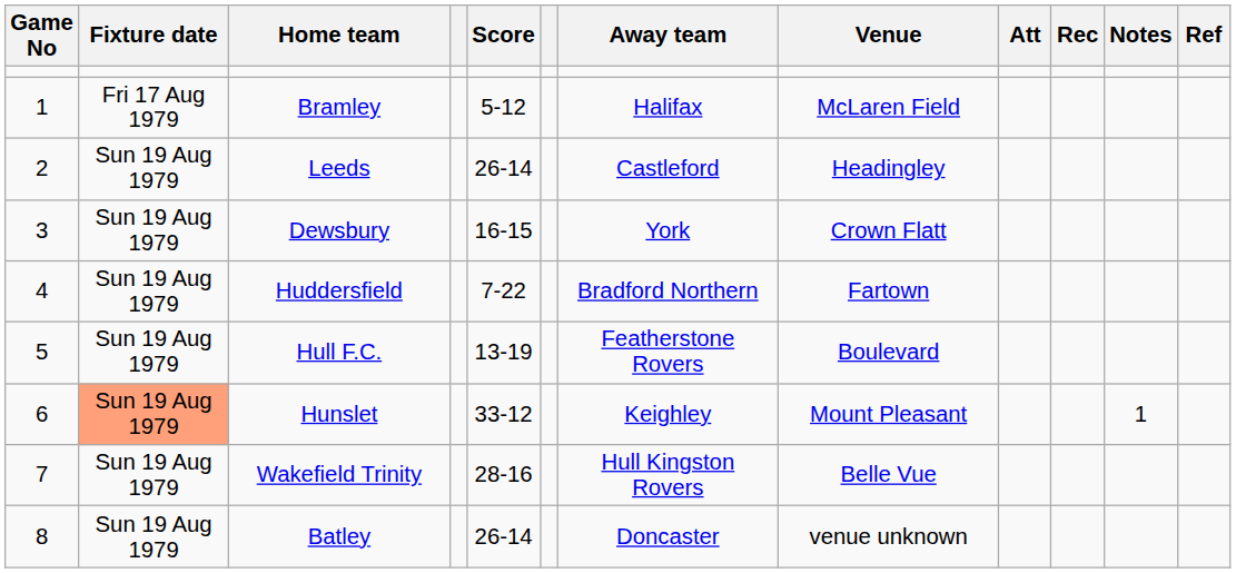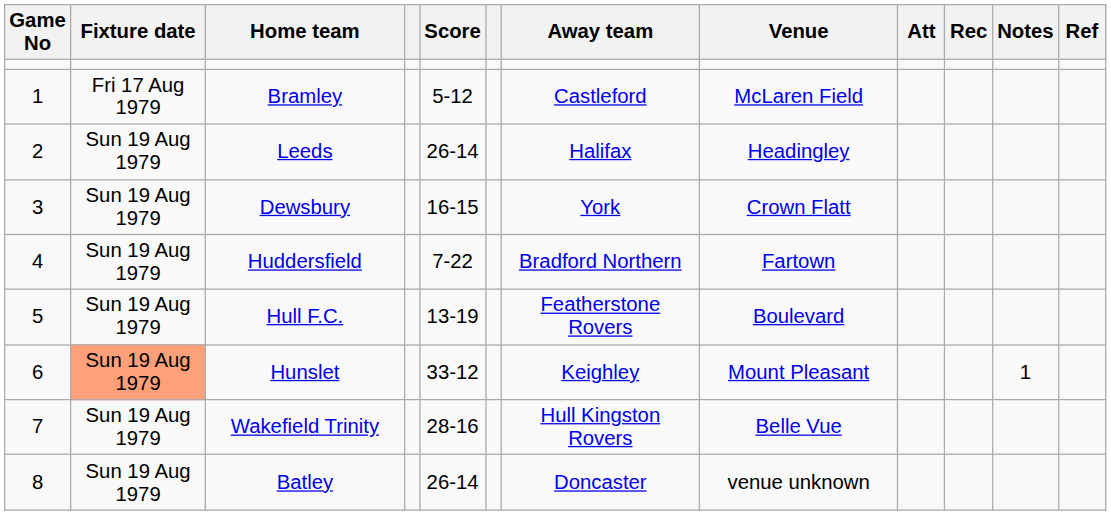Bramley | Away team: Halifax -> Castleford
Leeds | Away team: Castleford -> Halifax
